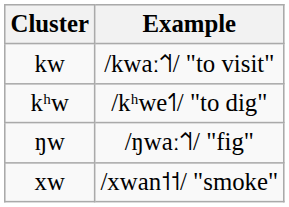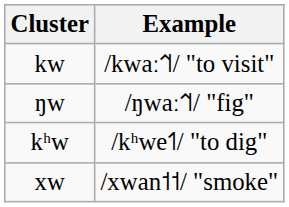rows swapped: kʰw <-> ŋw
